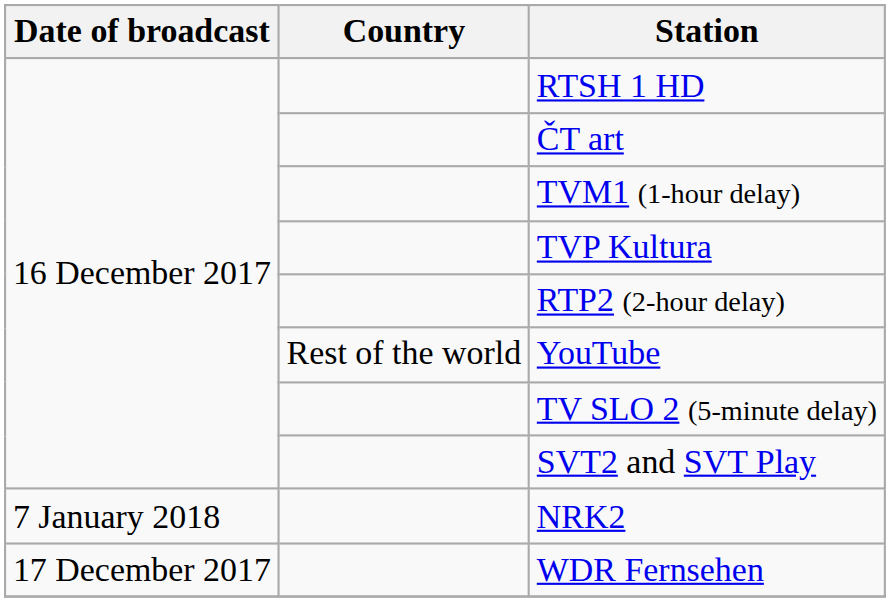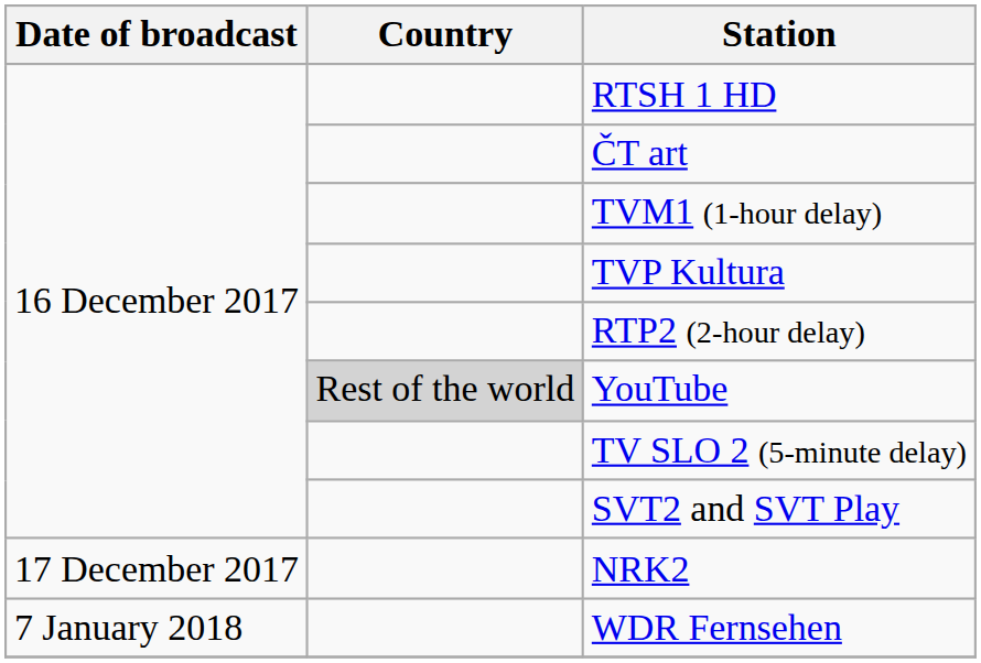YouTube | Country: no background -> lightgrey background
NRK2 | Date of broadcast: 7 January 2018 -> 17 December 2017
WDR Fernsehen | Date of broadcast: 17 December 2017 -> 7 January 2018
